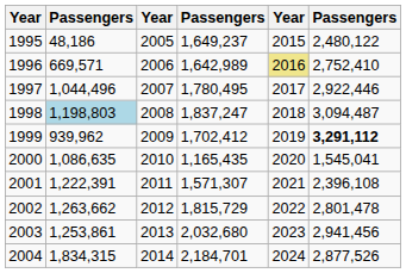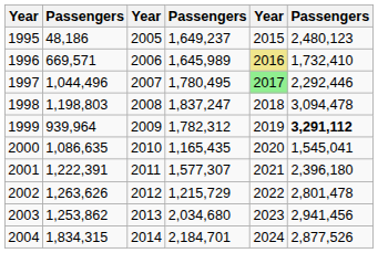1995 | column 6: 2,480,122 -> 2,480,123
1996 | column 4: 1,642,989 -> 1,645,989
1996 | column 6: 2,752,410 -> 1,732,410
1997 | column 5: no background -> lightgreen background
1997 | column 6: 2,922,446 -> 2,292,446
1998 | column 2: lightblue background -> no background
1998 | column 6: 3,094,487 -> 3,094,478
1999 | column 2: 939,962 -> 939,964
1999 | column 4: 1,702,412 -> 1,782,312
2001 | column 4: 1,571,307 -> 1,577,307
2001 | column 6: 2,396,108 -> 2,396,180
2002 | column 2: 1,263,662 -> 1,263,626
2002 | column 4: 1,815,729 -> 1,215,729
2003 | column 2: 1,253,861 -> 1,253,862
2003 | column 4: 2,032,680 -> 2,034,680
